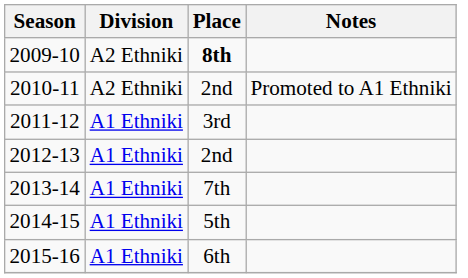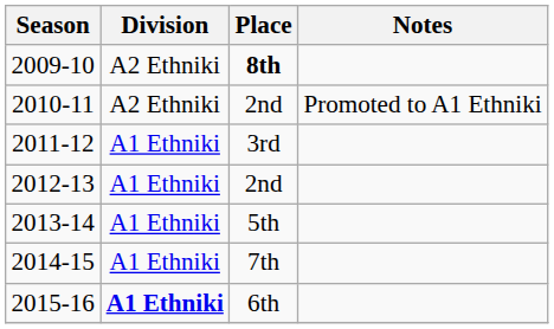2013-14 | Place: 7th -> 5th
2014-15 | Place: 5th -> 7th
2015-16 | Division: normal -> bold
